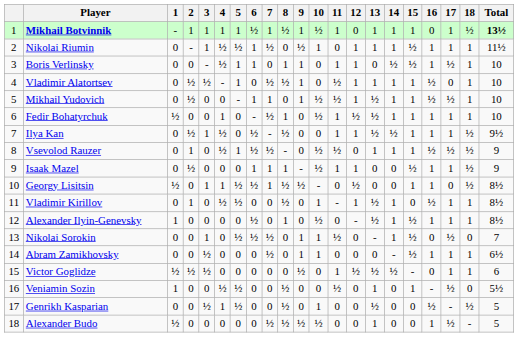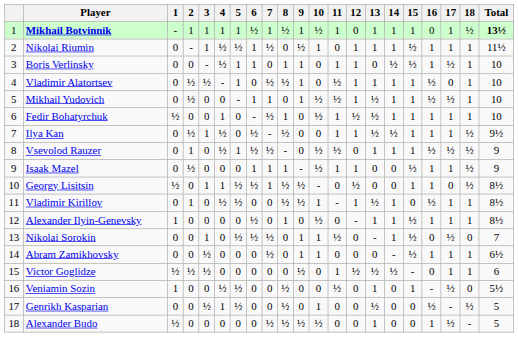Vladimir Kirillov | 9: 0 -> ½
Alexander Ilyin-Genevsky | 13: ½ -> 1
